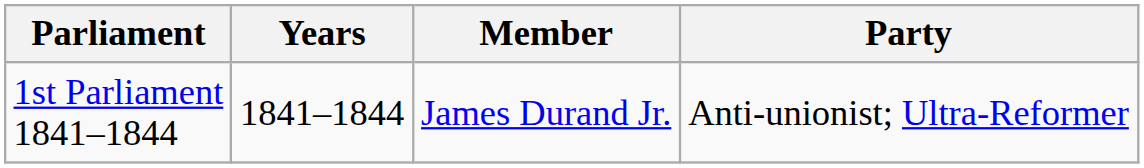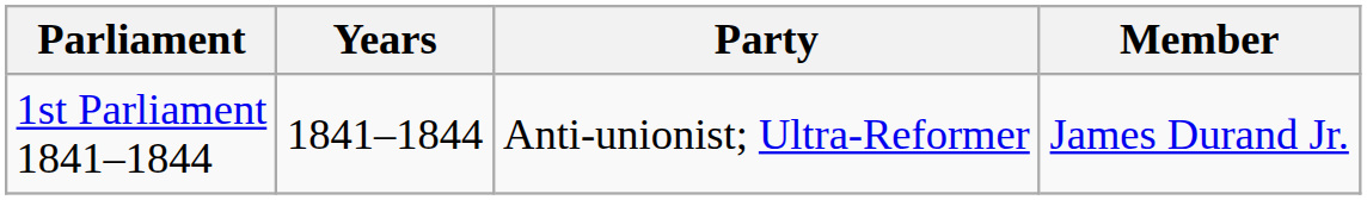columns swapped: Member <-> Party
